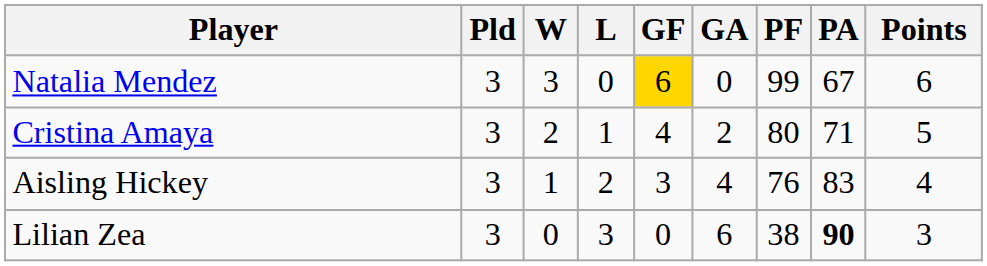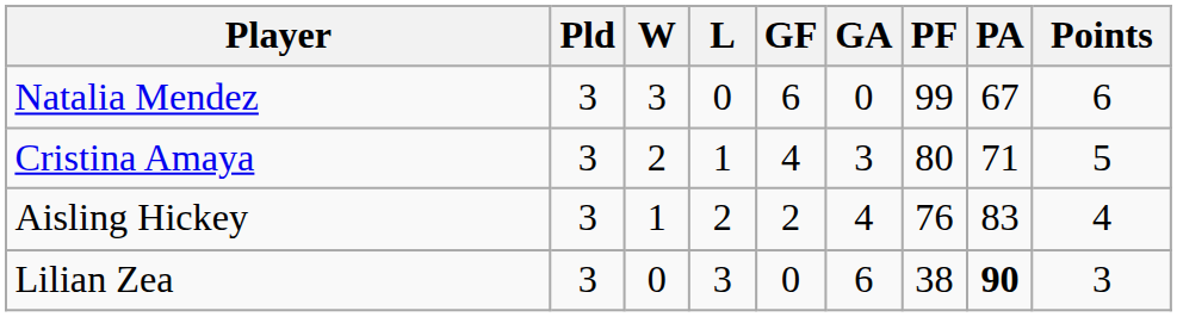Natalia Mendez | GF: gold background -> no background
Cristina Amaya | GA: 2 -> 3
Aisling Hickey | GF: 3 -> 2
